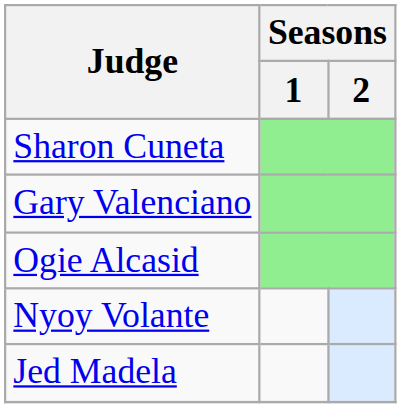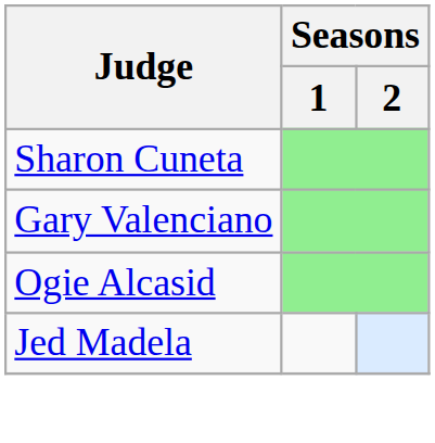- row: Nyoy Volante
